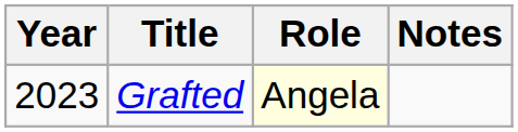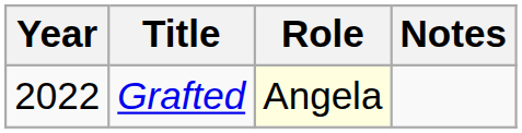Grafted | Year: 2023 -> 2022
